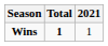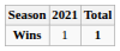columns swapped: 2021 <-> Total
